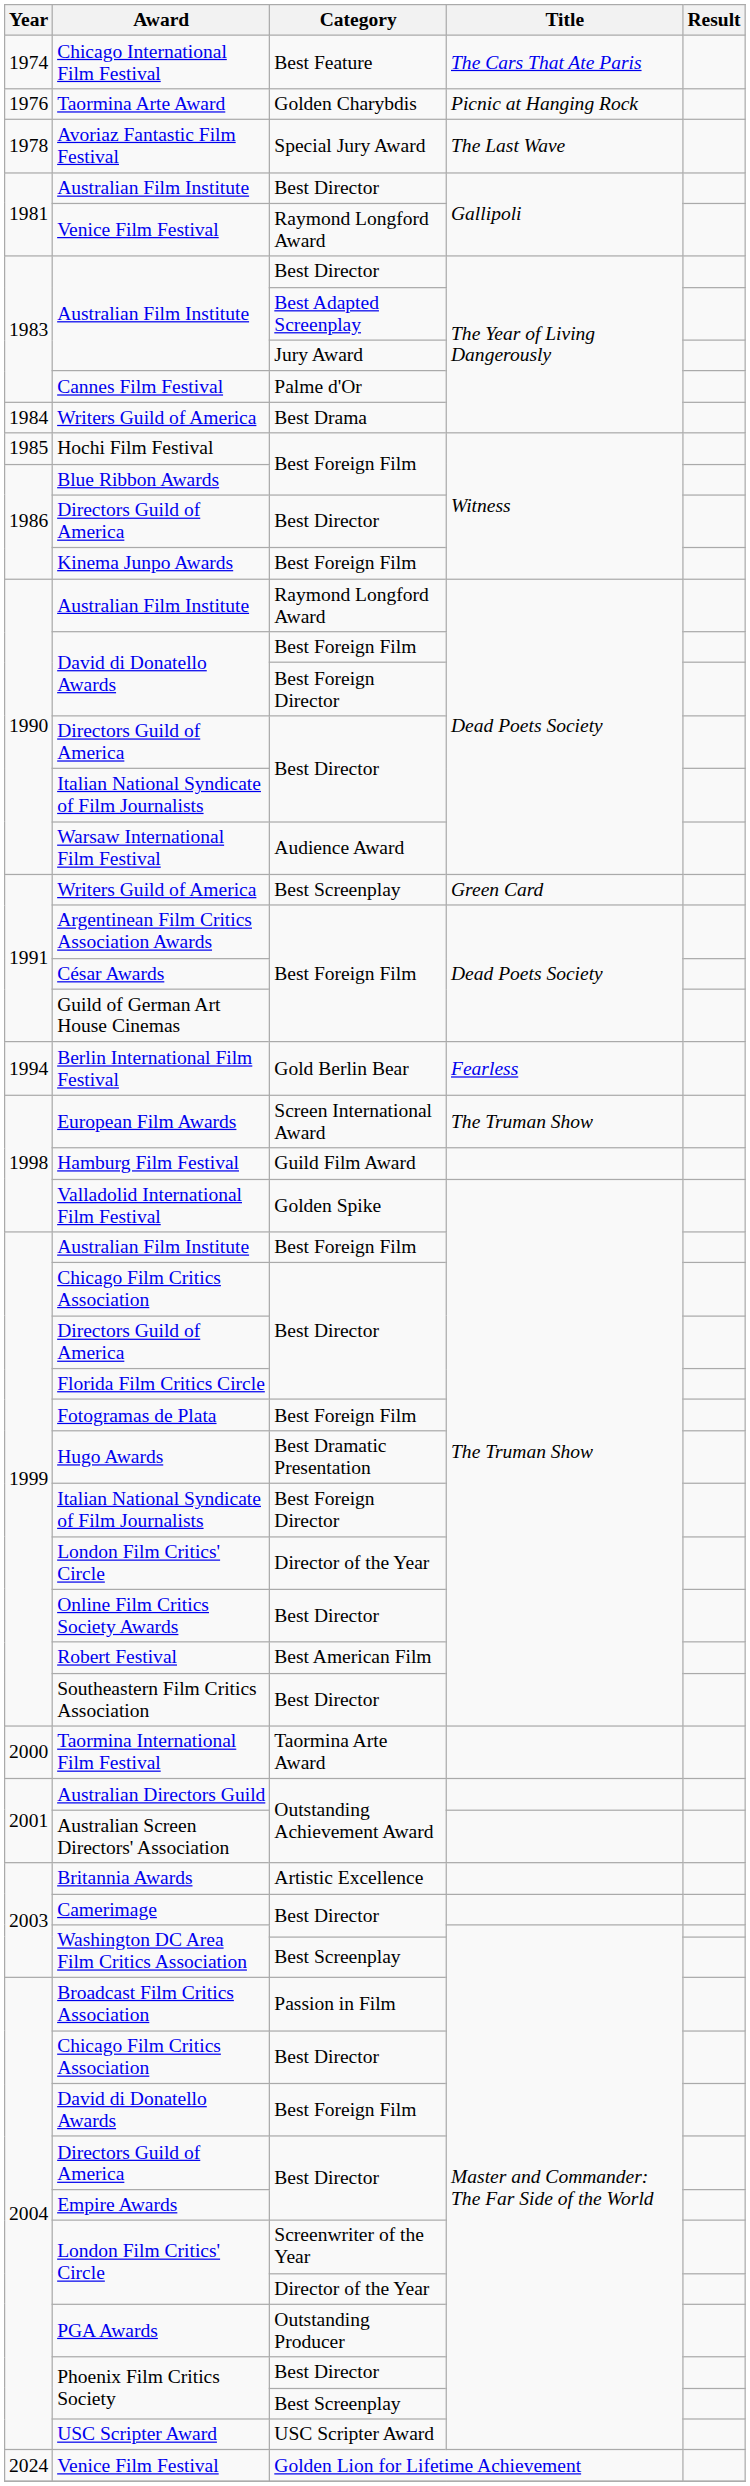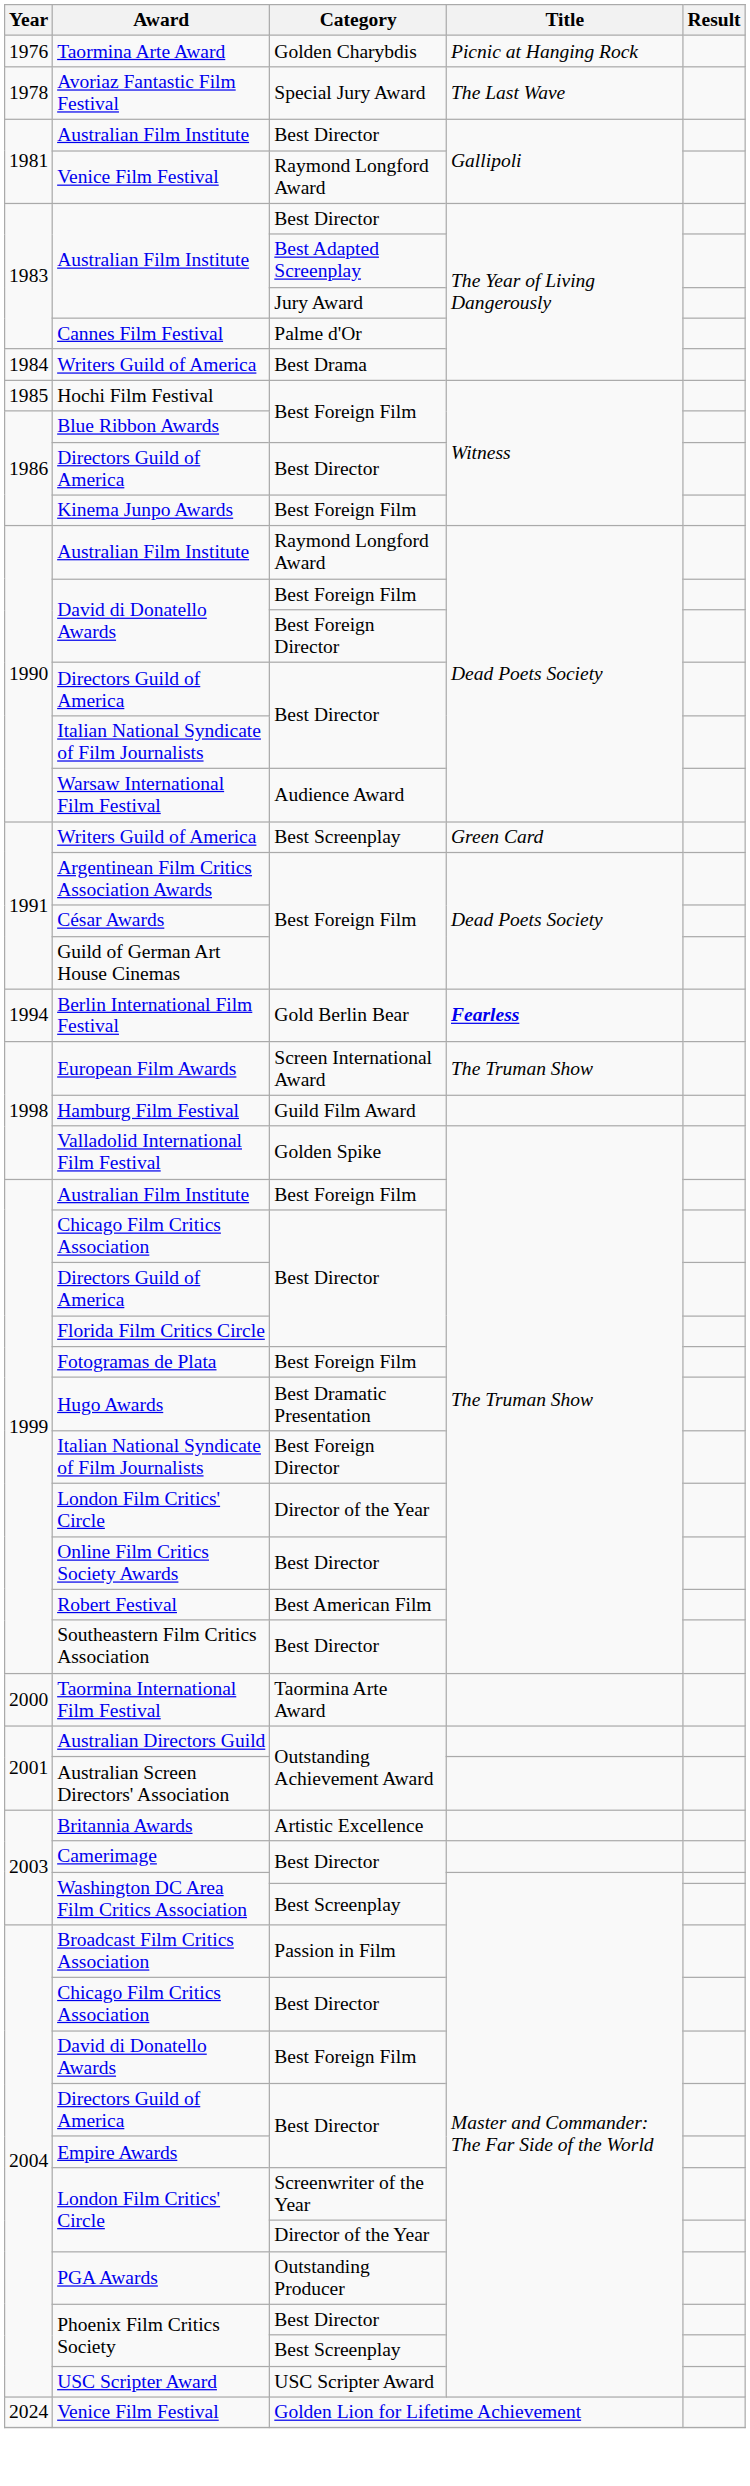- row: 1974 | Chicago International Film Festival | Best Feature | The Cars That Ate Paris
Berlin International Film Festival | Title: normal -> bold
